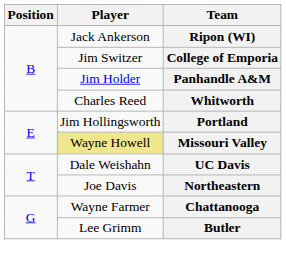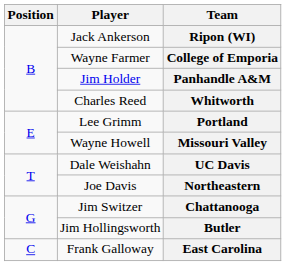College of Emporia | Player: Jim Switzer -> Wayne Farmer
Portland | Player: Jim Hollingsworth -> Lee Grimm
Missouri Valley | Player: khaki background -> no background
Chattanooga | Player: Wayne Farmer -> Jim Switzer
Butler | Player: Lee Grimm -> Jim Hollingsworth
+ row: C | Frank Galloway | East Carolina
